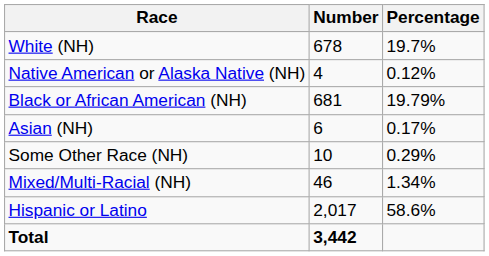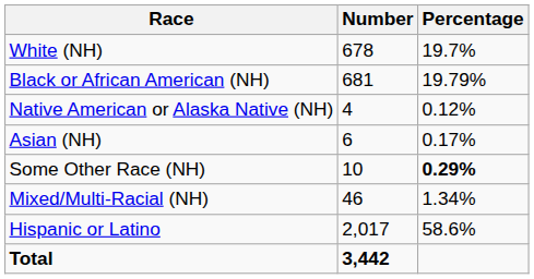rows swapped: Black or African American (NH) <-> Native American or Alaska Native (NH)
Some Other Race (NH) | Percentage: normal -> bold
